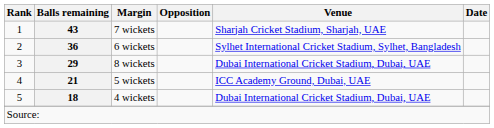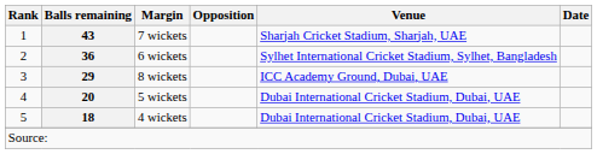8 wickets | Venue: Dubai International Cricket Stadium, Dubai, UAE -> ICC Academy Ground, Dubai, UAE
5 wickets | Balls remaining: 21 -> 20
5 wickets | Venue: ICC Academy Ground, Dubai, UAE -> Dubai International Cricket Stadium, Dubai, UAE
